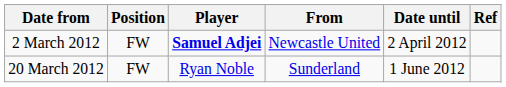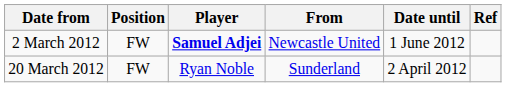2 March 2012 | Date until: 2 April 2012 -> 1 June 2012
20 March 2012 | Date until: 1 June 2012 -> 2 April 2012
